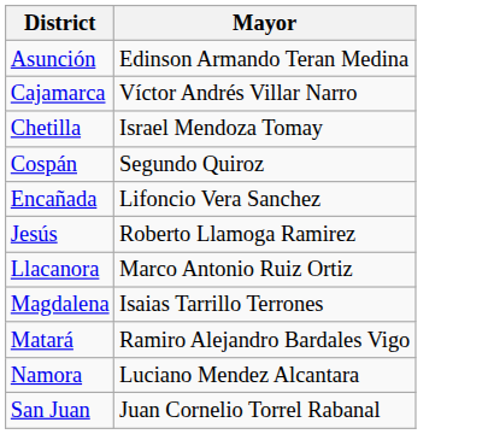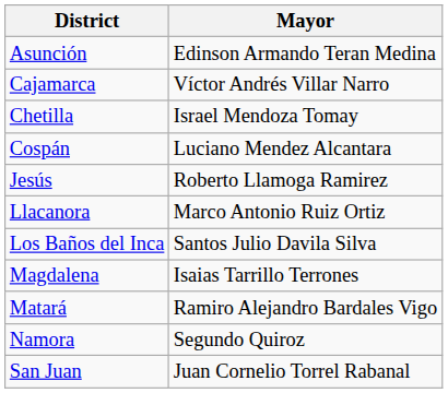Cospán | Mayor: Segundo Quiroz -> Luciano Mendez Alcantara
- row: Encañada | Lifoncio Vera Sanchez
+ row: Los Baños del Inca | Santos Julio Davila Silva
Namora | Mayor: Luciano Mendez Alcantara -> Segundo Quiroz
